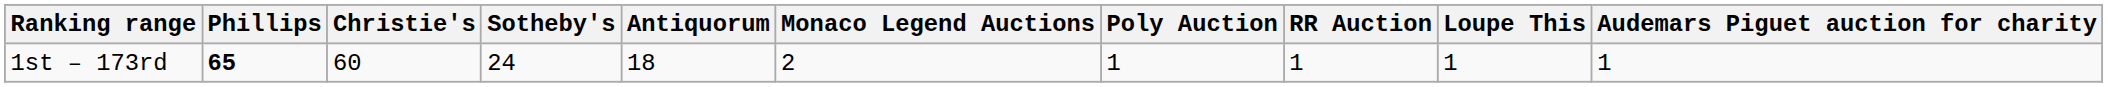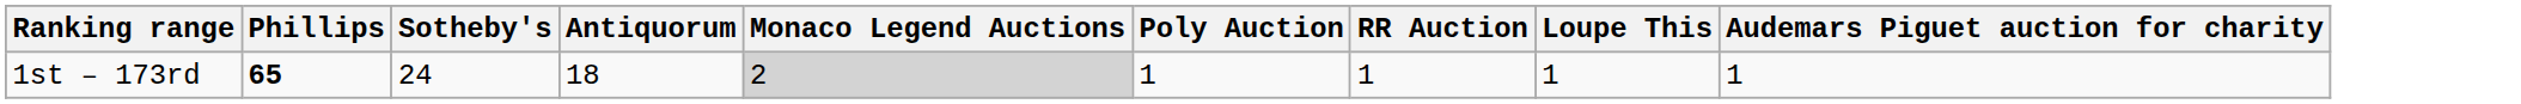- column: Christie's | 60
1st – 173rd | Monaco Legend Auctions: no background -> lightgrey background
